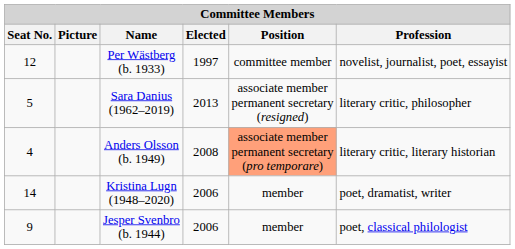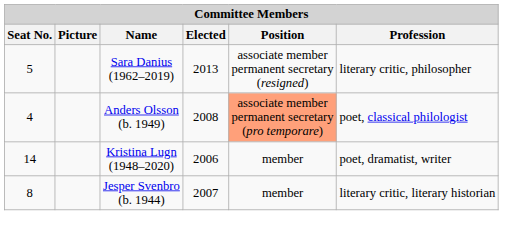- row: 12 | Per Wästberg (b. 1933) | 1997 | committee member | novelist, journalist, poet, essayist
Anders Olsson (b. 1949) | Profession: literary critic, literary historian -> poet, classical philologist
Jesper Svenbro (b. 1944) | Seat No.: 9 -> 8
Jesper Svenbro (b. 1944) | Elected: 2006 -> 2007
Jesper Svenbro (b. 1944) | Profession: poet, classical philologist -> literary critic, literary historian
